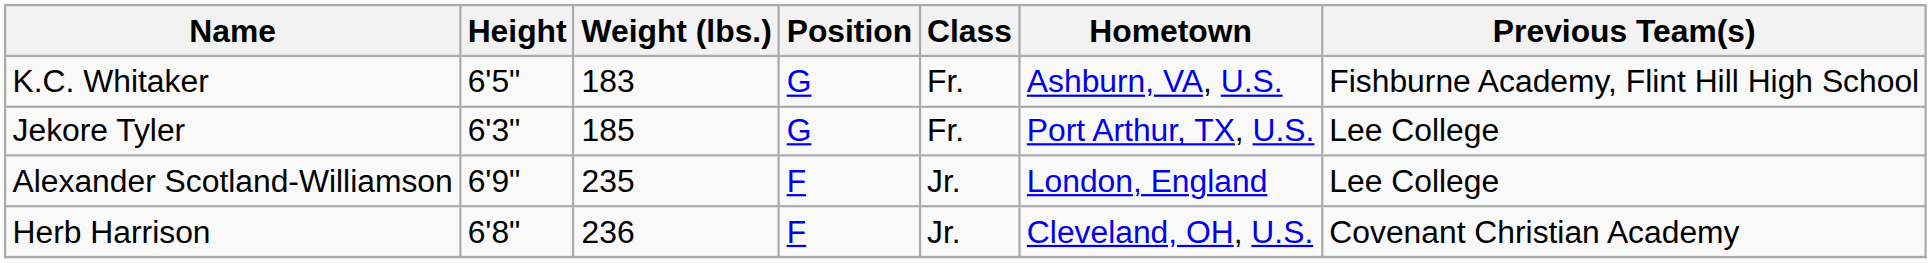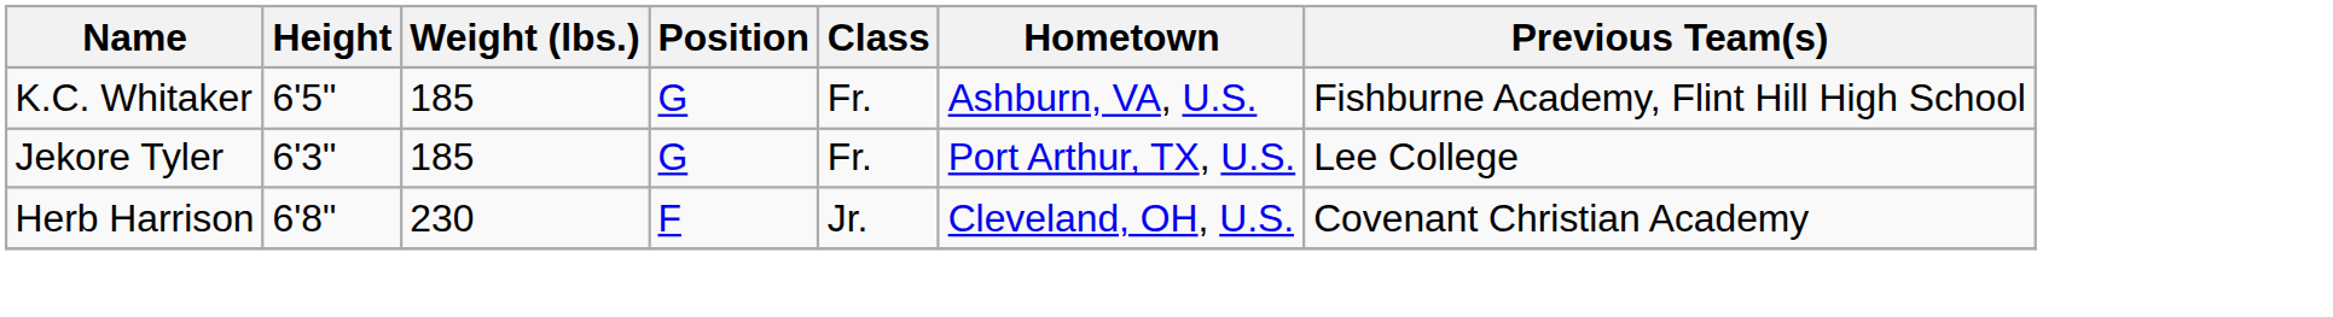K.C. Whitaker | Weight (lbs.): 183 -> 185
- row: Alexander Scotland-Williamson | 6'9" | 235 | F | Jr. | London, England | Lee College
Herb Harrison | Weight (lbs.): 236 -> 230
